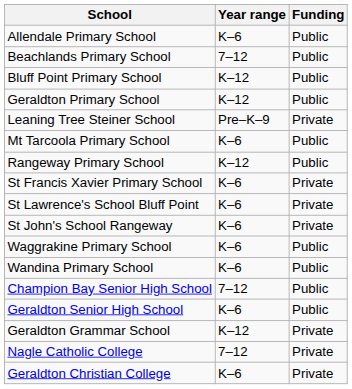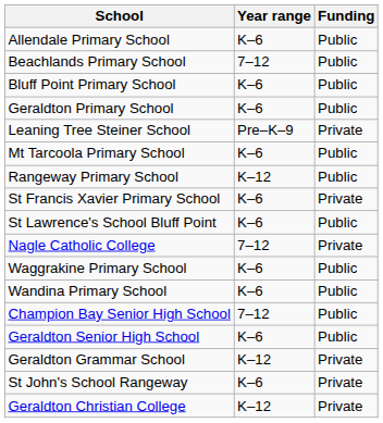Bluff Point Primary School | Year range: K–12 -> K–6
Geraldton Primary School | Year range: K–12 -> K–6
St Lawrence's School Bluff Point | Funding: Private -> Public
rows swapped: St John's School Rangeway <-> Nagle Catholic College
Geraldton Christian College | Year range: K–6 -> K–12
